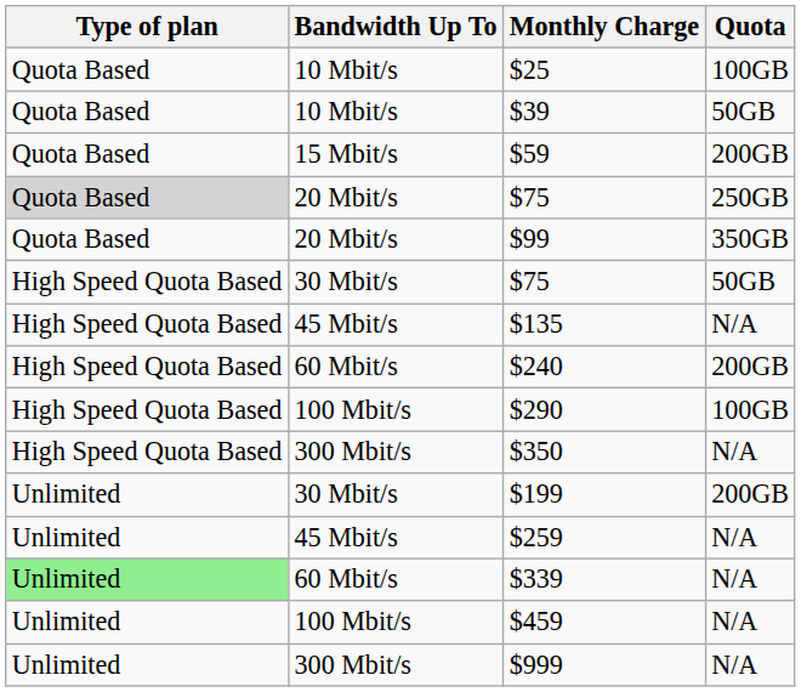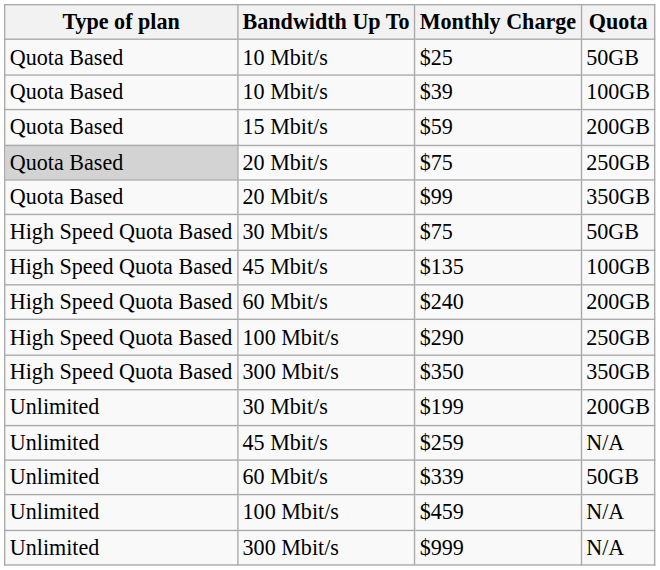$25 | Quota: 100GB -> 50GB
$39 | Quota: 50GB -> 100GB
$135 | Quota: N/A -> 100GB
$290 | Quota: 100GB -> 250GB
$350 | Quota: N/A -> 350GB
$339 | Type of plan: lightgreen background -> no background
$339 | Quota: N/A -> 50GB
